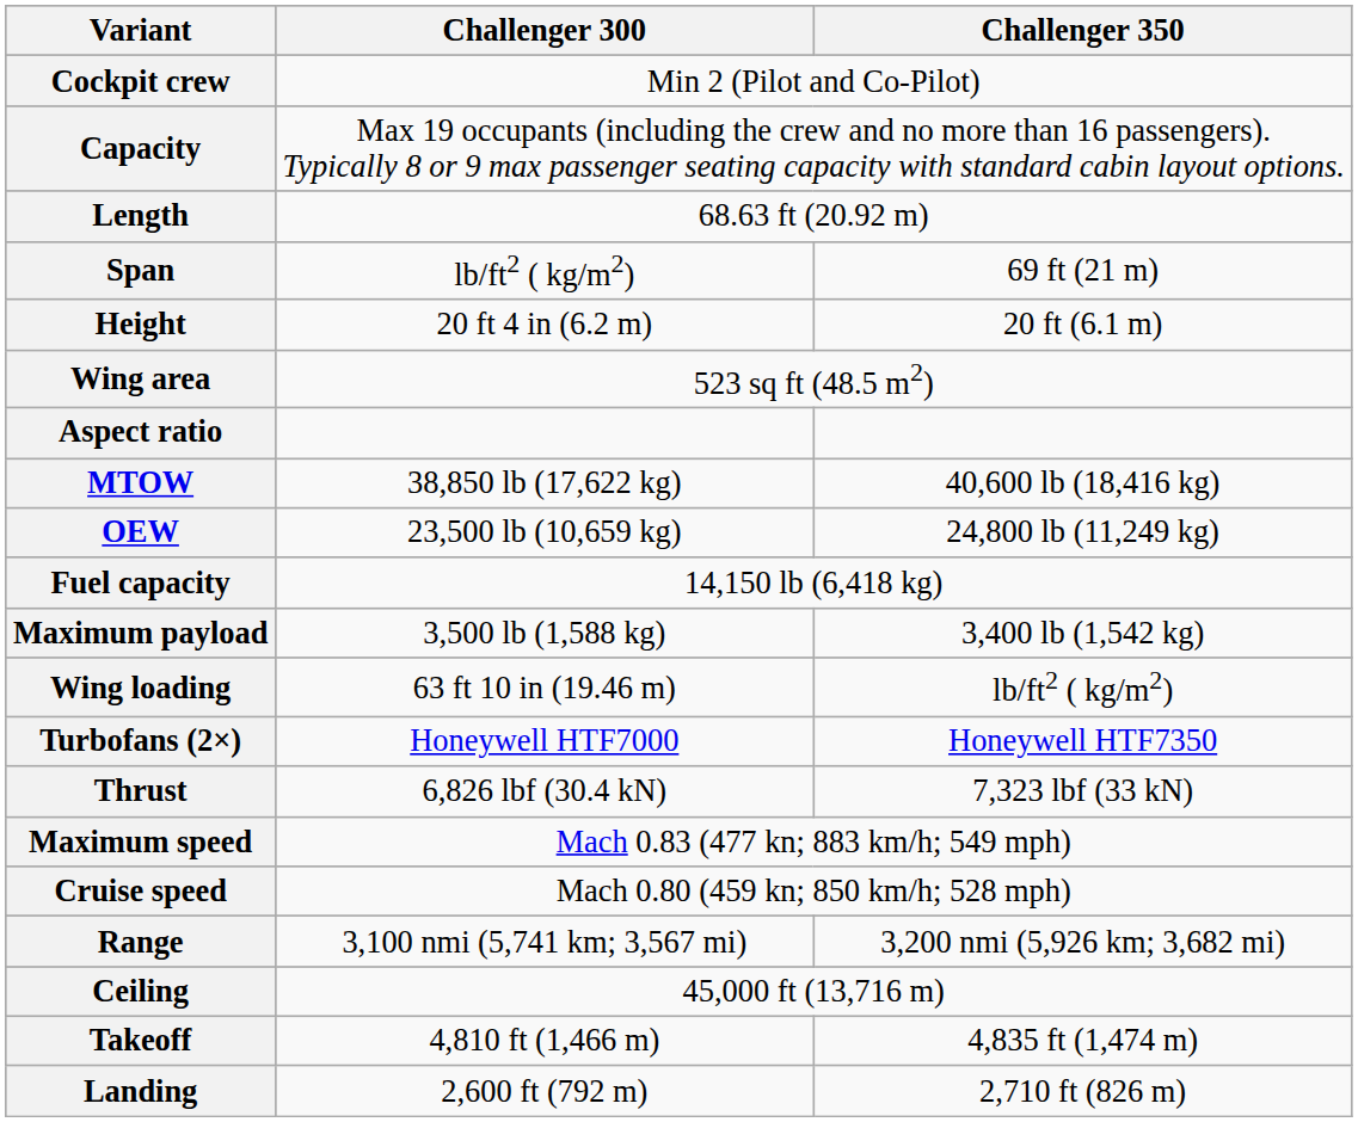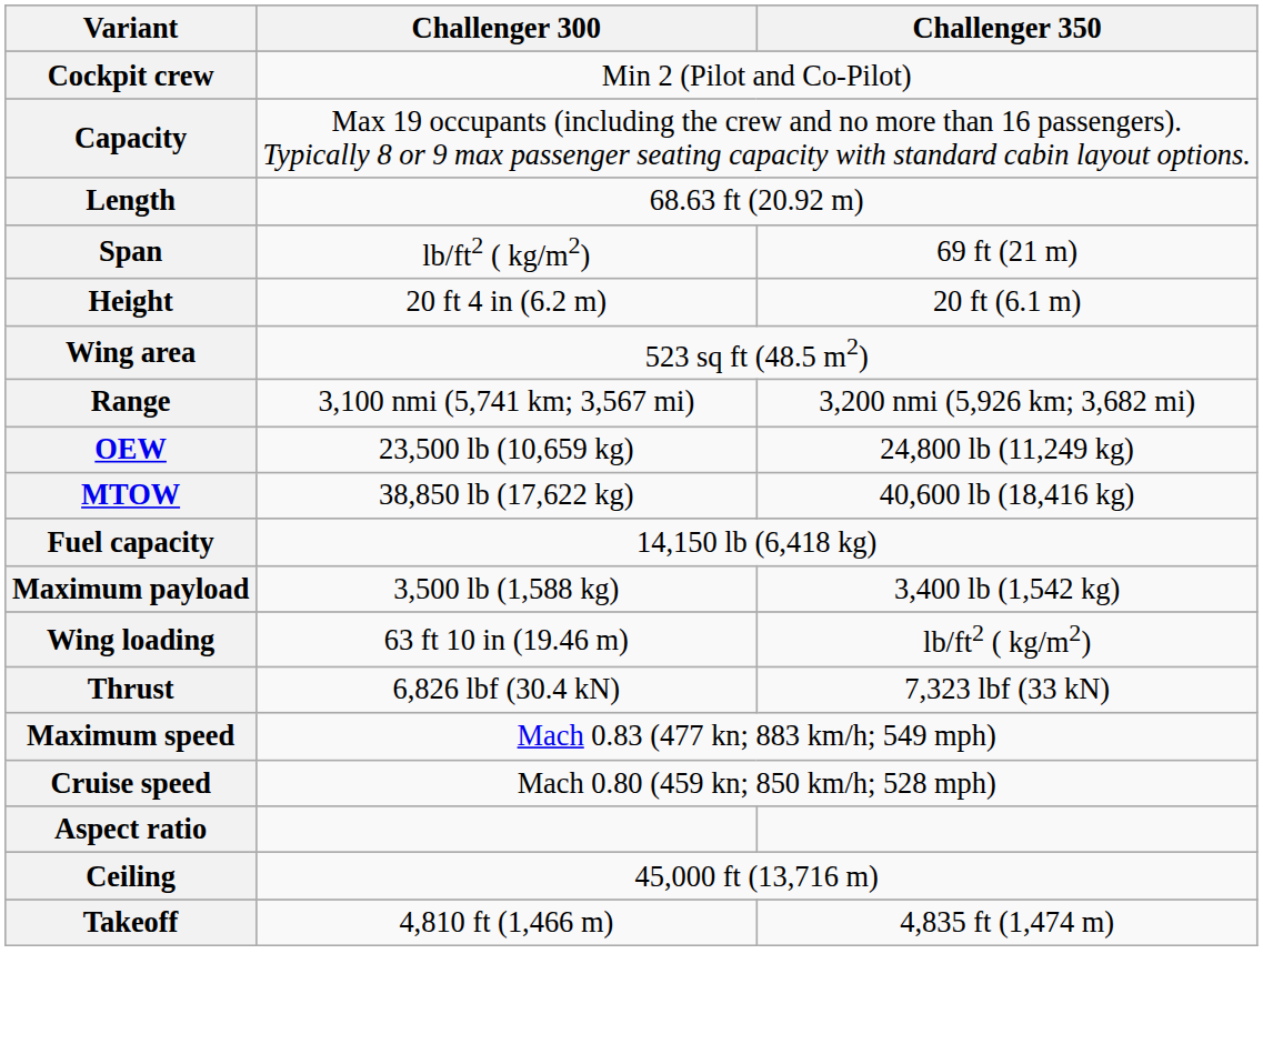rows swapped: Aspect ratio <-> Range
rows swapped: MTOW <-> OEW
- row: Turbofans (2×) | Honeywell HTF7000 | Honeywell HTF7350
- row: Landing | 2,600 ft (792 m) | 2,710 ft (826 m)
